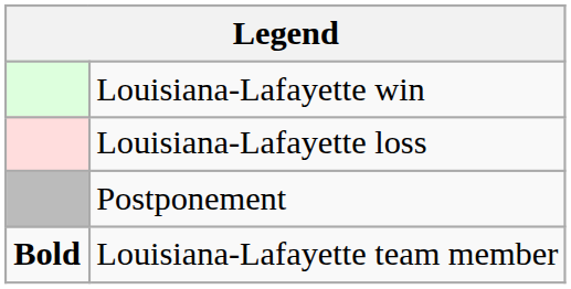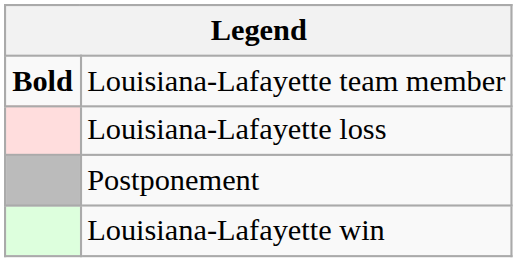rows swapped: Louisiana-Lafayette win <-> Louisiana-Lafayette team member
